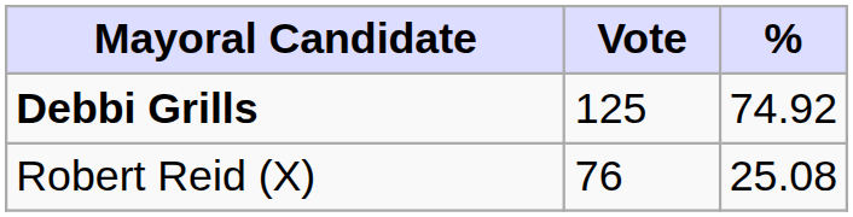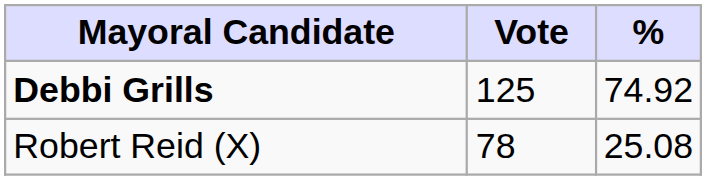Robert Reid (X) | Vote: 76 -> 78
